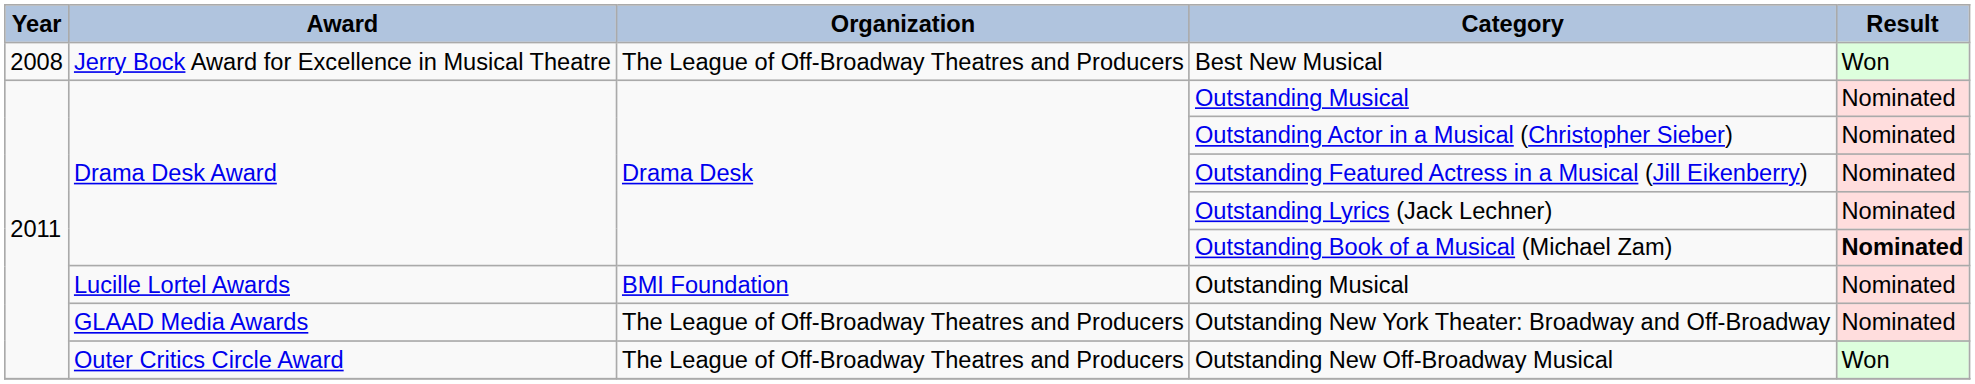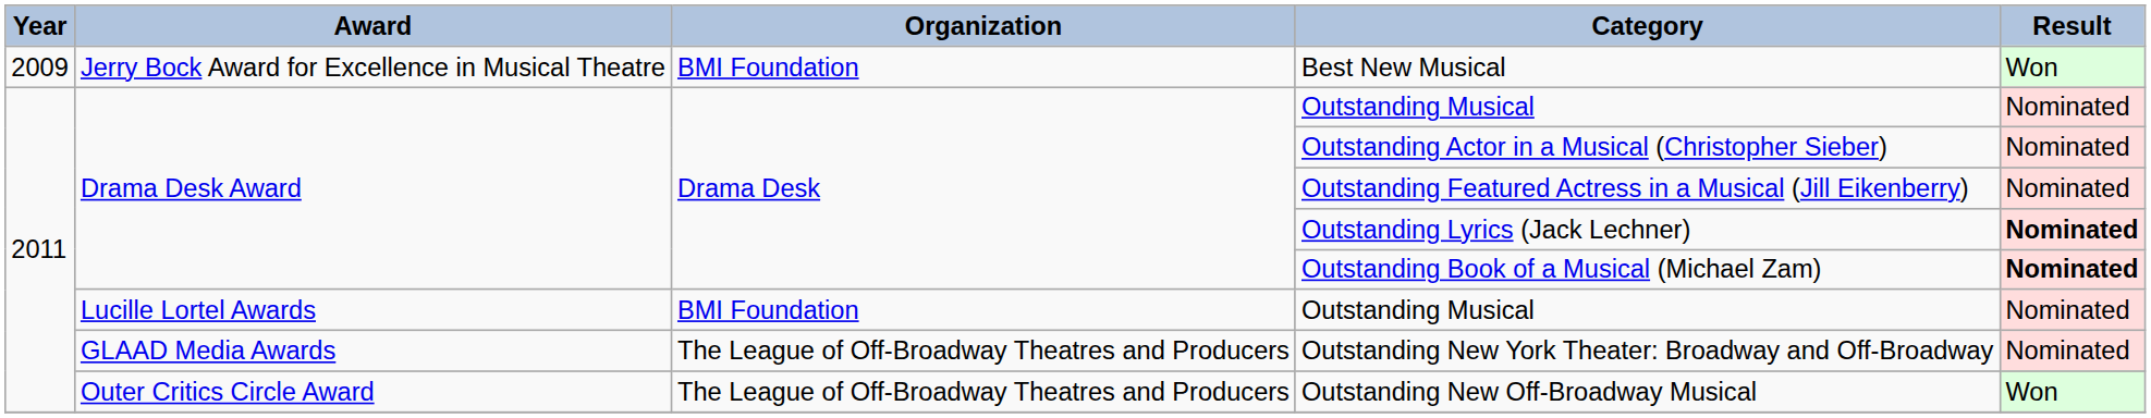Best New Musical | Year: 2008 -> 2009
Best New Musical | Organization: The League of Off-Broadway Theatres and Producers -> BMI Foundation
Outstanding Lyrics (Jack Lechner) | Result: normal -> bold
